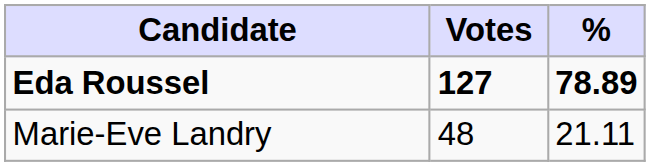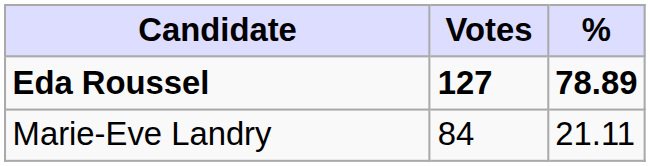Marie-Eve Landry | Votes: 48 -> 84
